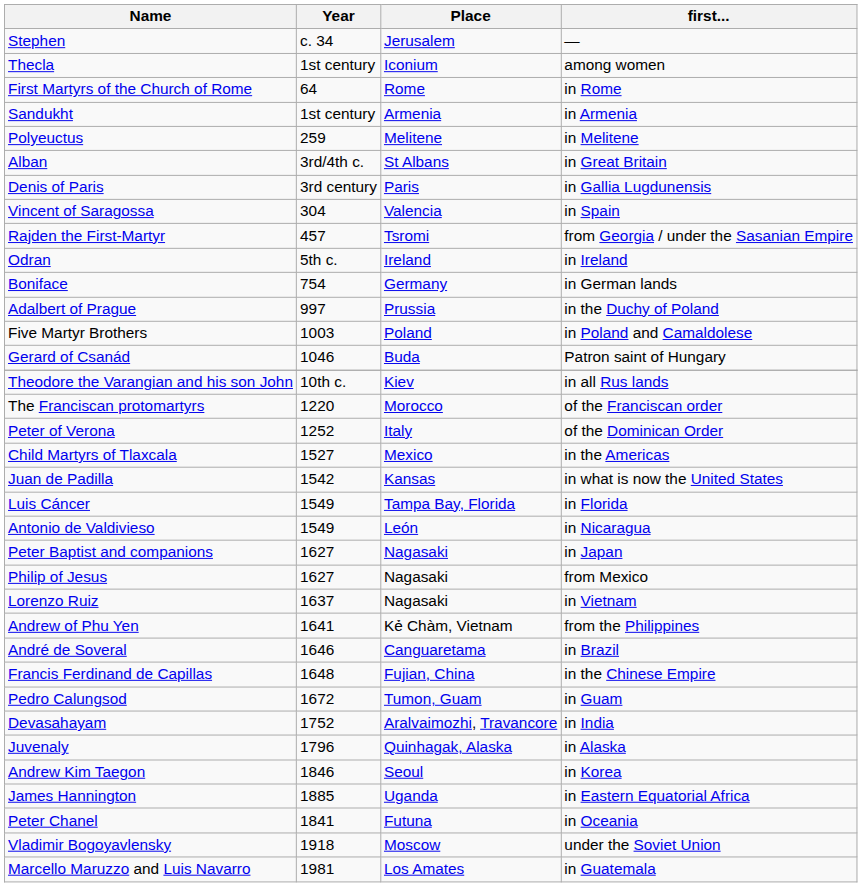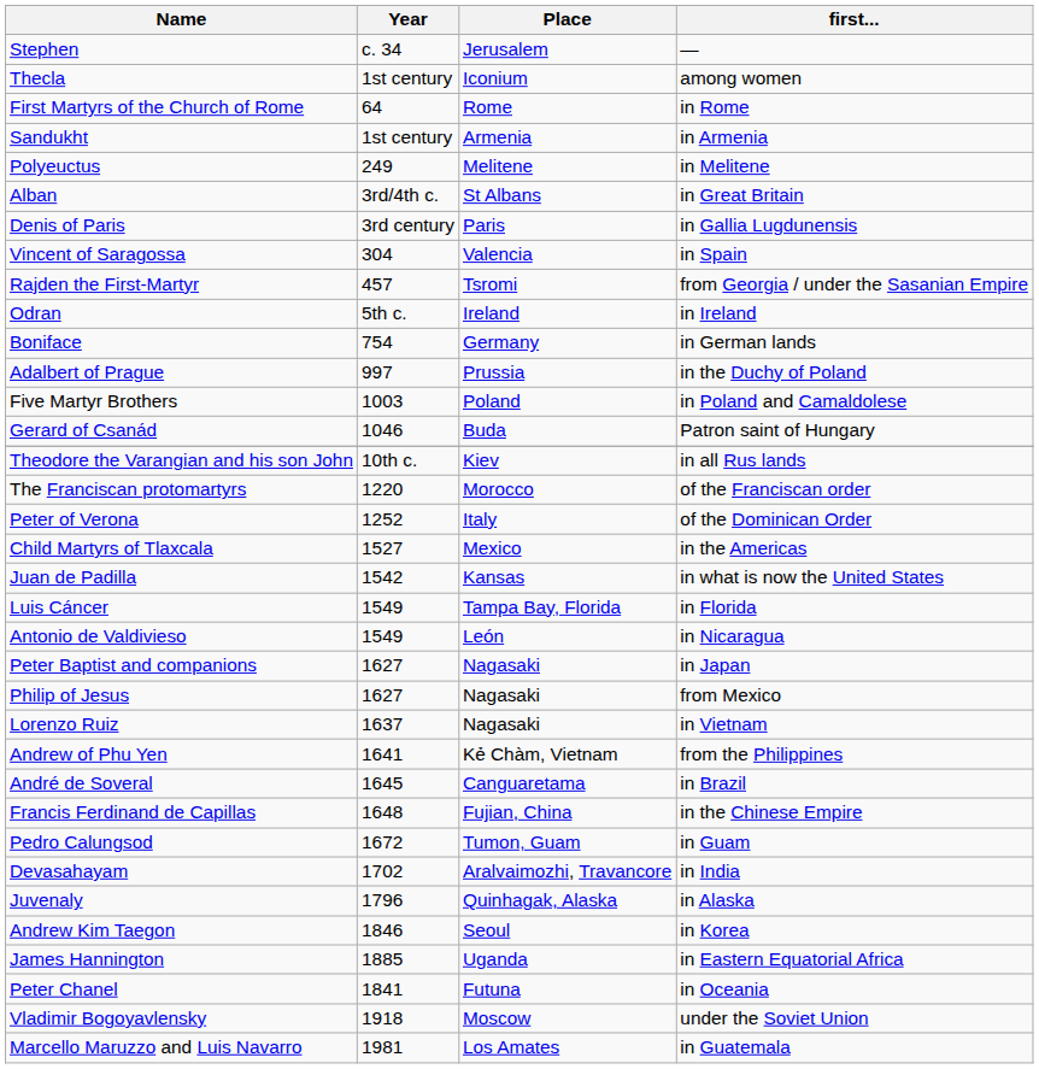Polyeuctus | Year: 259 -> 249
André de Soveral | Year: 1646 -> 1645
Devasahayam | Year: 1752 -> 1702
